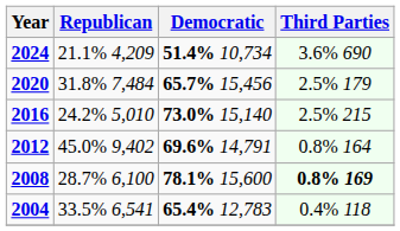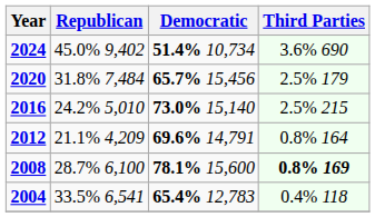2024 | Republican: 21.1% 4,209 -> 45.0% 9,402
2012 | Republican: 45.0% 9,402 -> 21.1% 4,209
